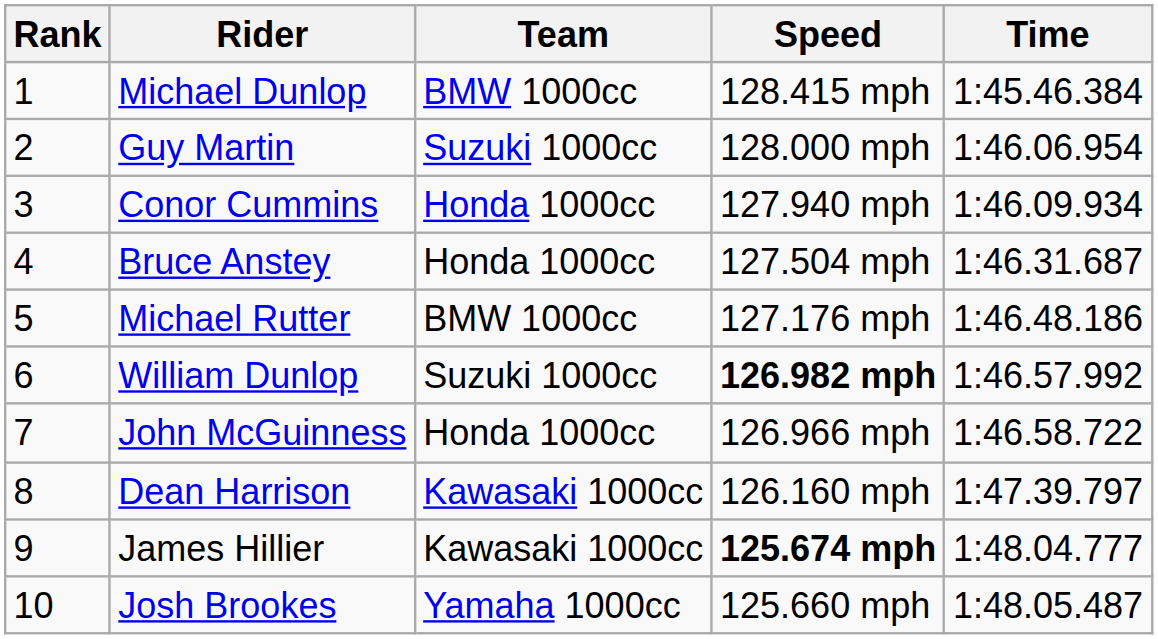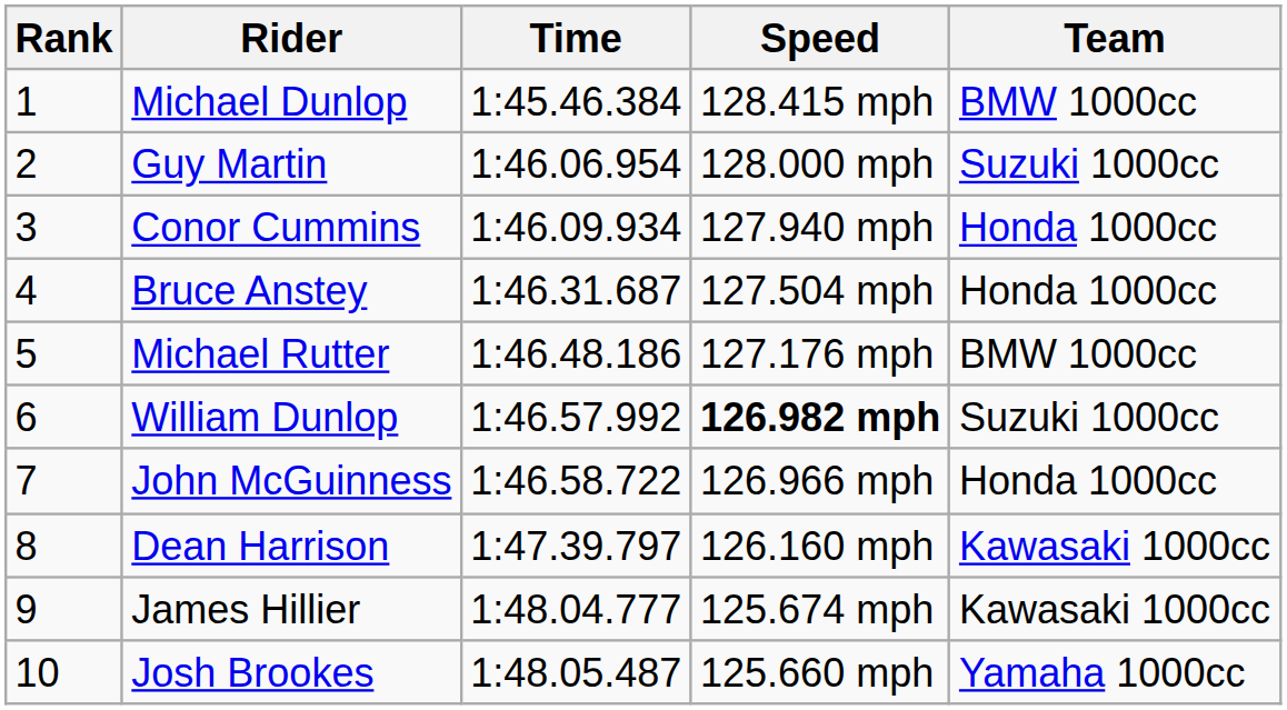columns swapped: Team <-> Time
James Hillier | Speed: bold -> normal
